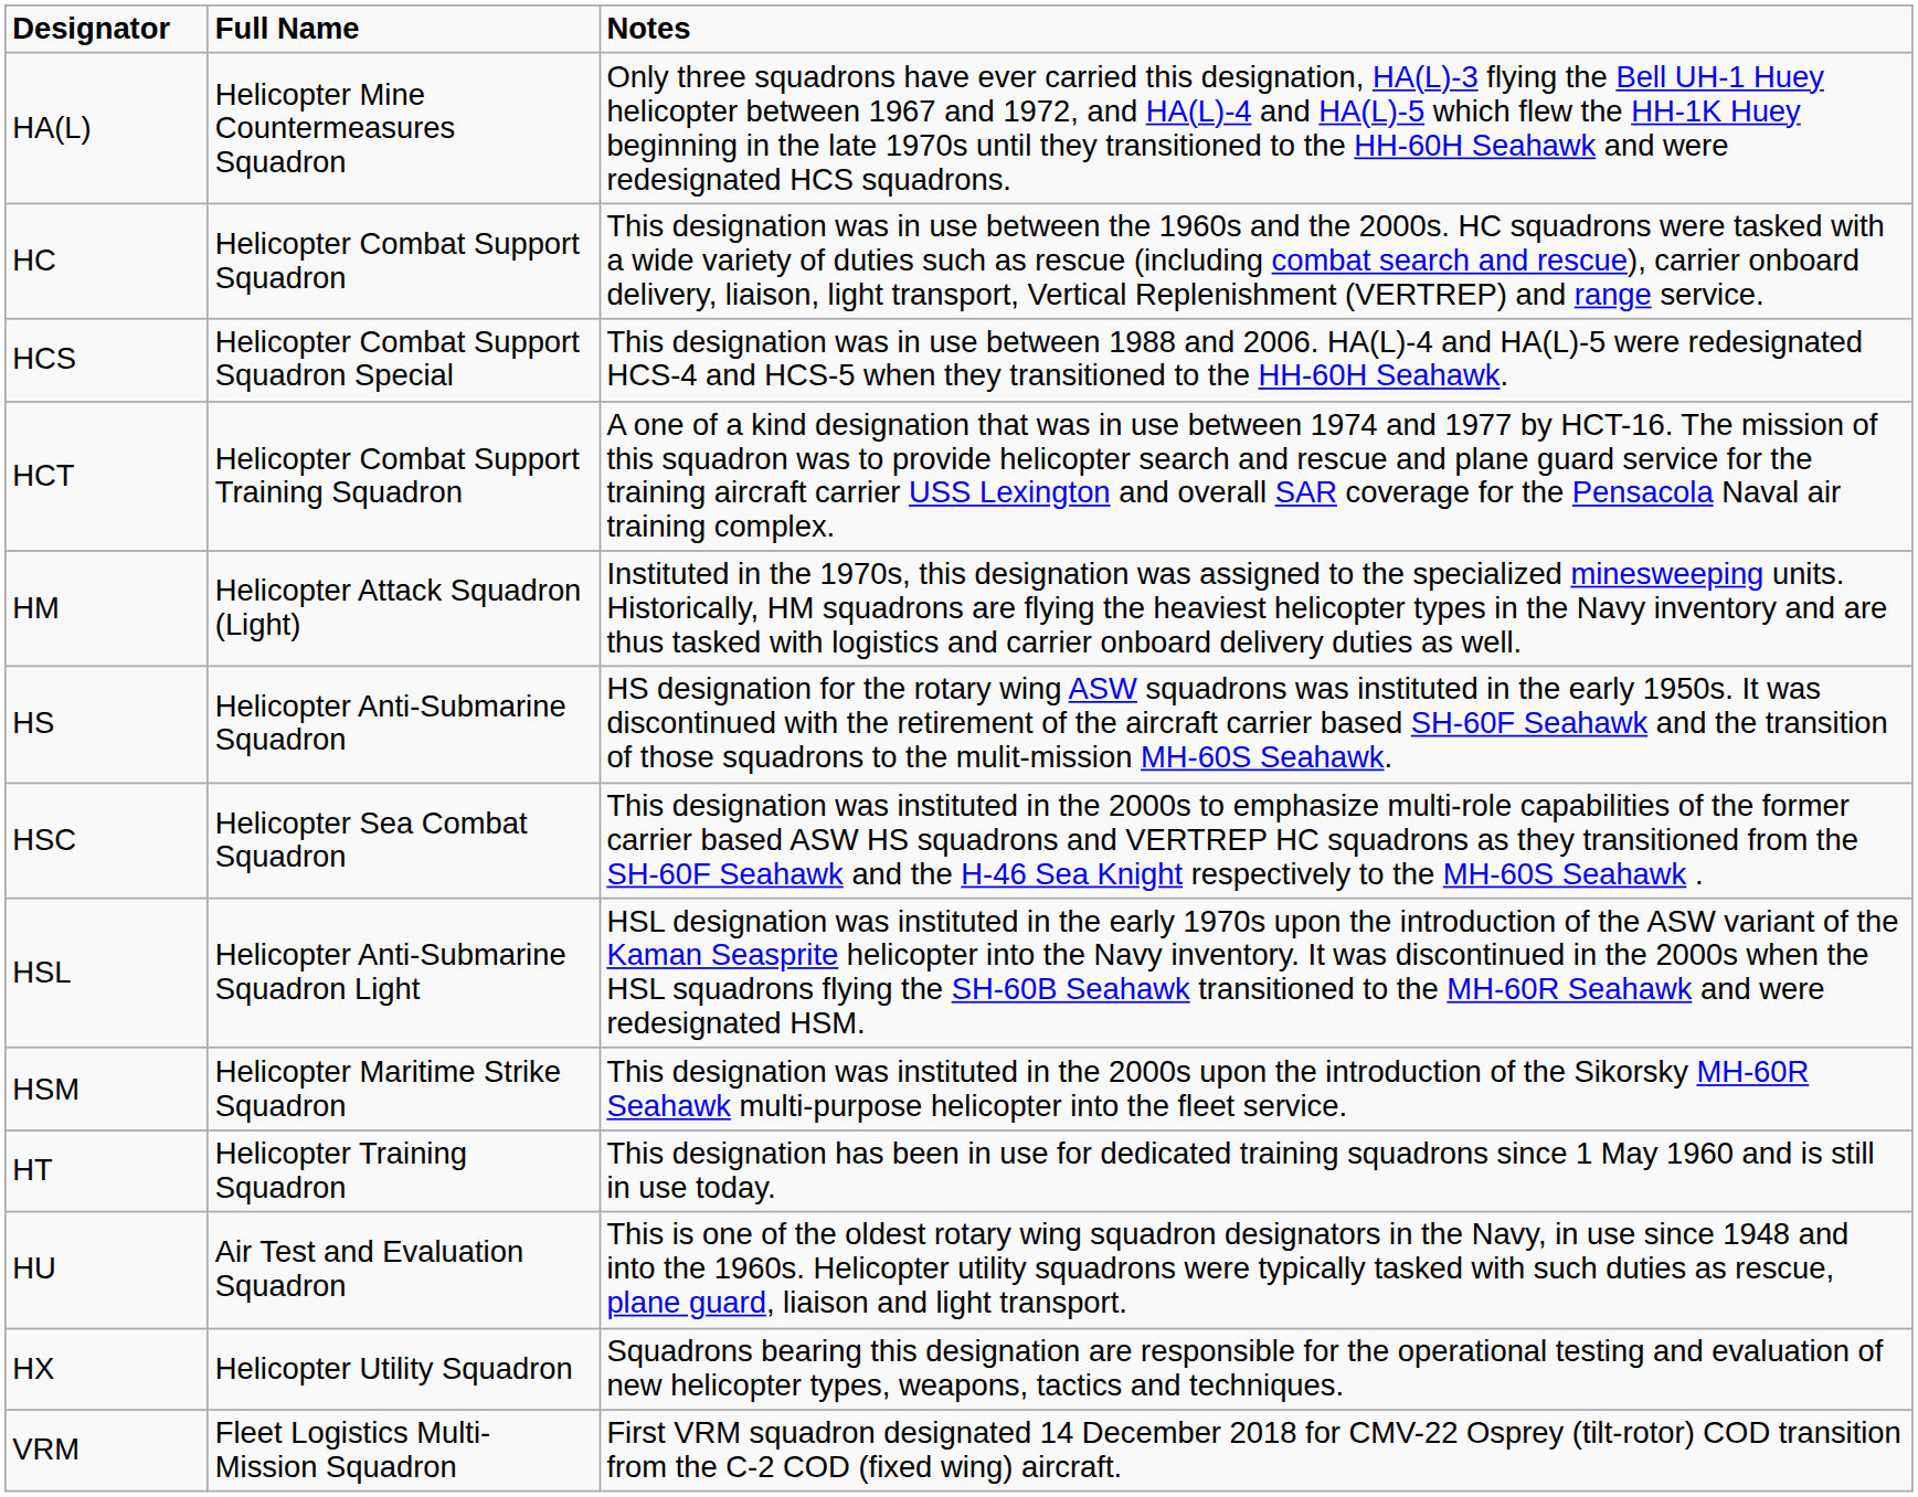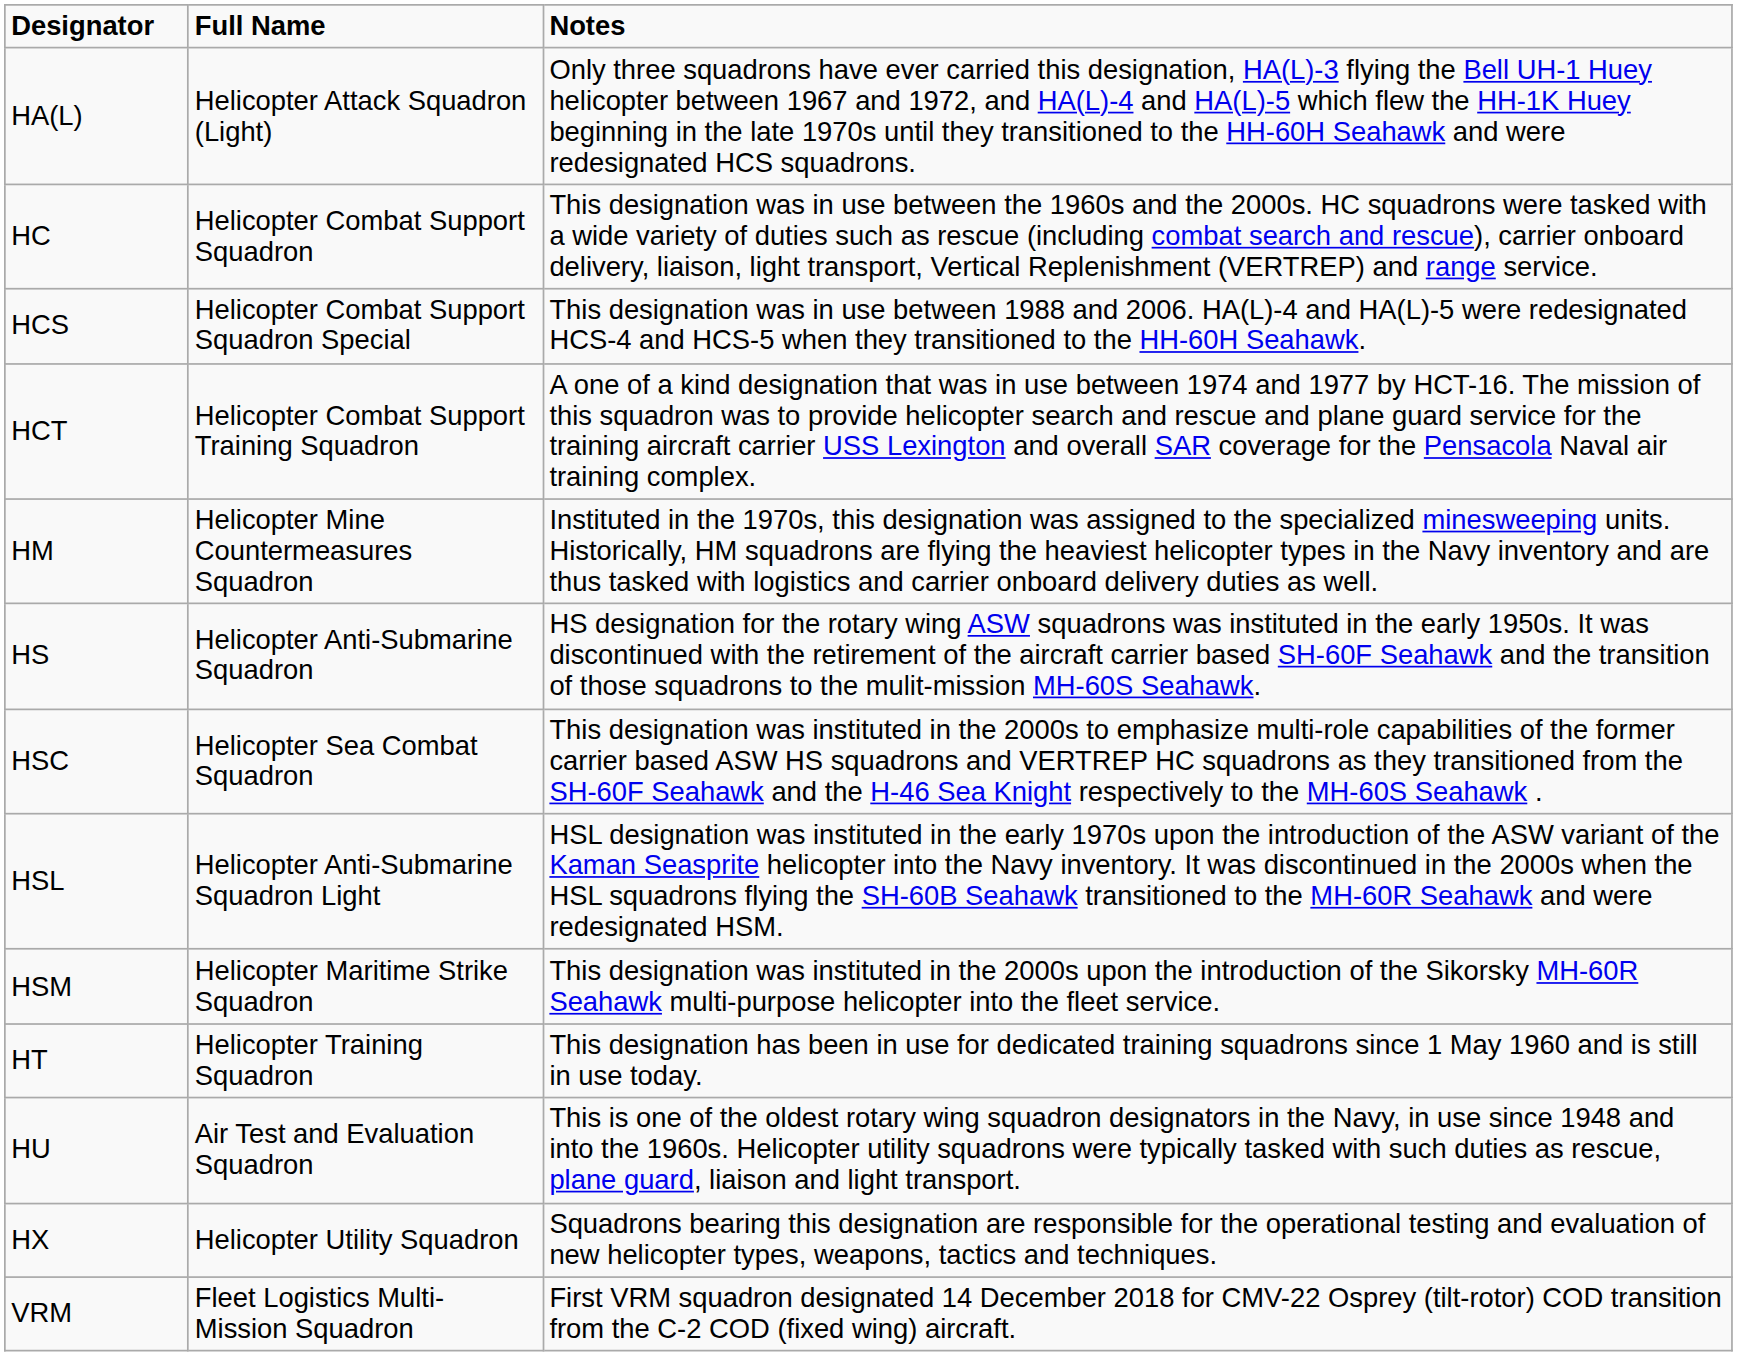HA(L) | Full Name: Helicopter Mine Countermeasures Squadron -> Helicopter Attack Squadron (Light)
HM | Full Name: Helicopter Attack Squadron (Light) -> Helicopter Mine Countermeasures Squadron
